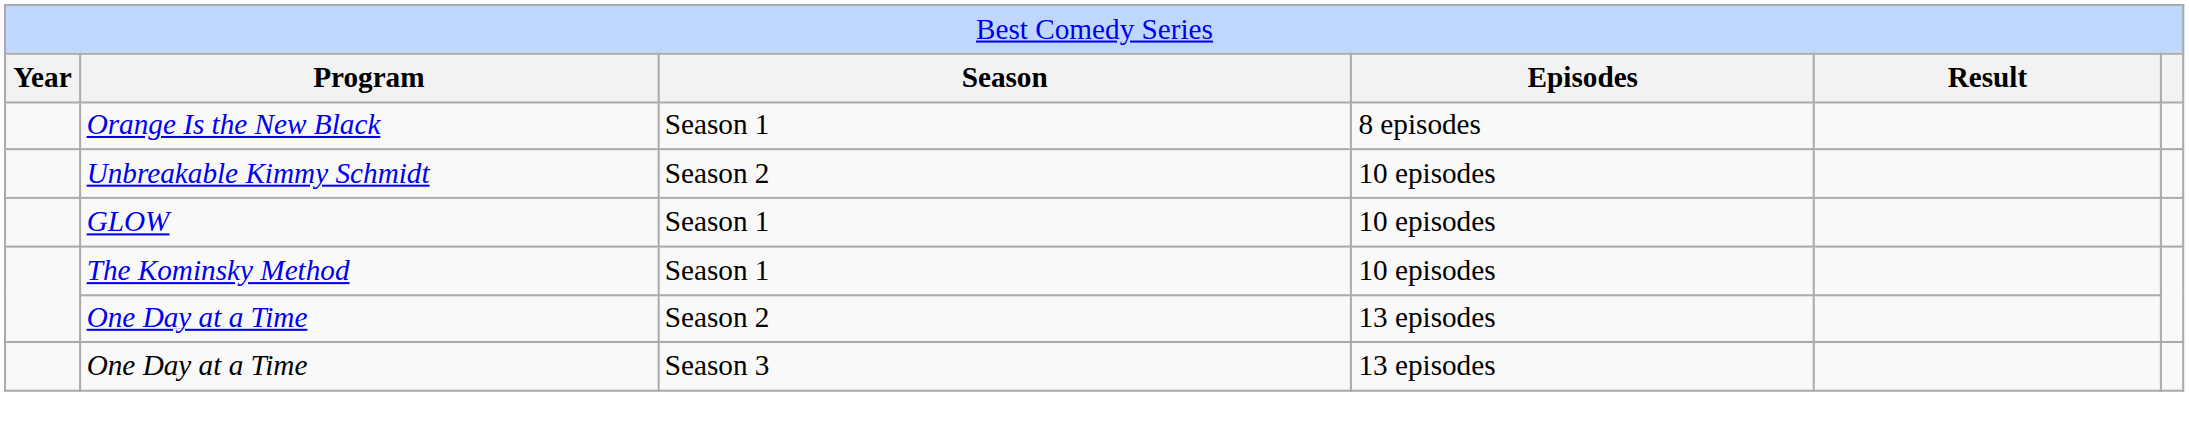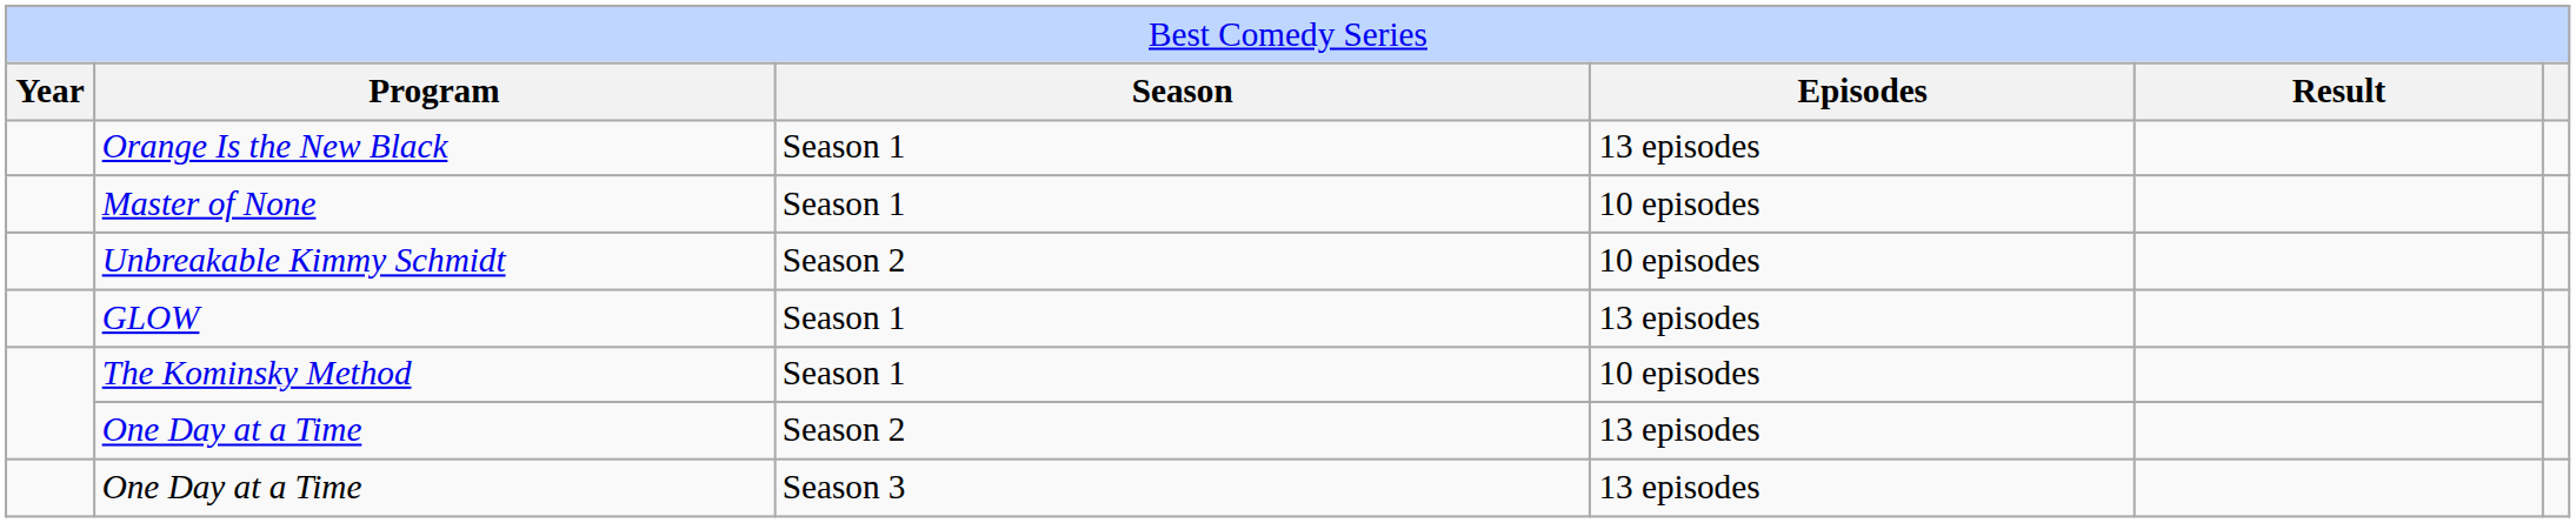Orange Is the New Black | column 4: 8 episodes -> 13 episodes
+ row: Master of None | Season 1 | 10 episodes
GLOW | column 4: 10 episodes -> 13 episodes
